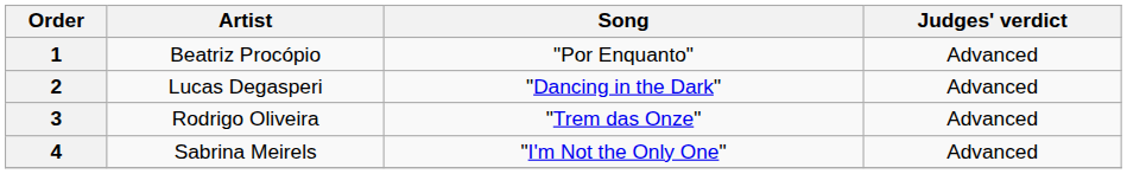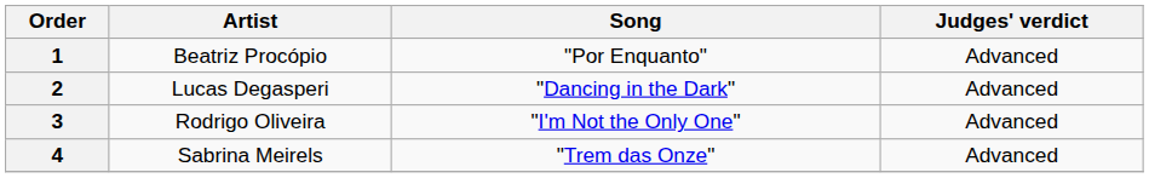3 | Song: "Trem das Onze" -> "I'm Not the Only One"
4 | Song: "I'm Not the Only One" -> "Trem das Onze"
